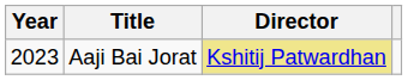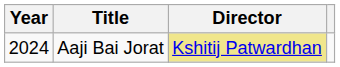Aaji Bai Jorat | Year: 2023 -> 2024
